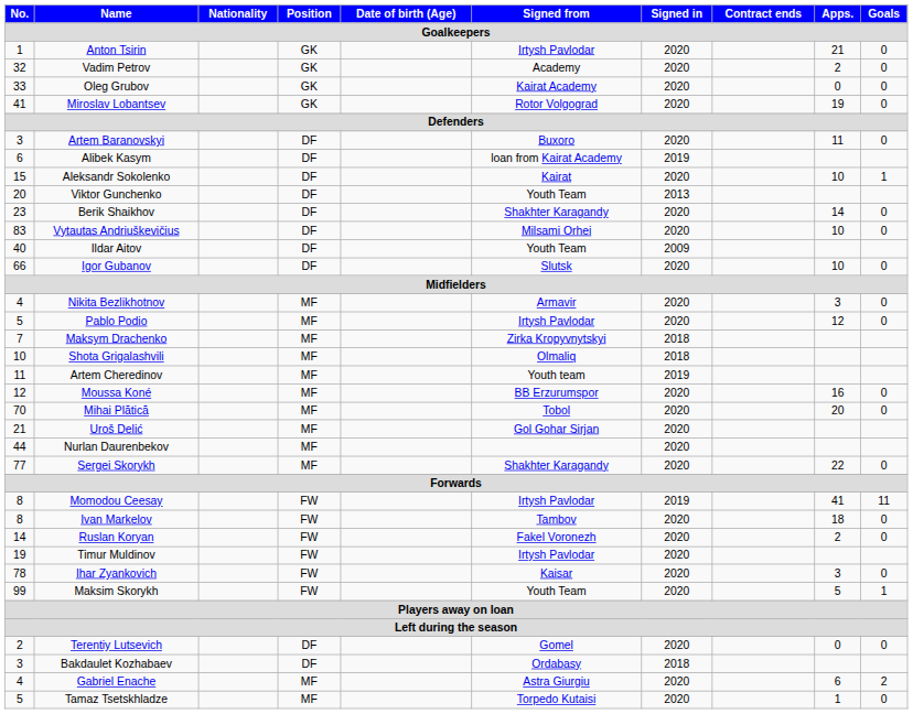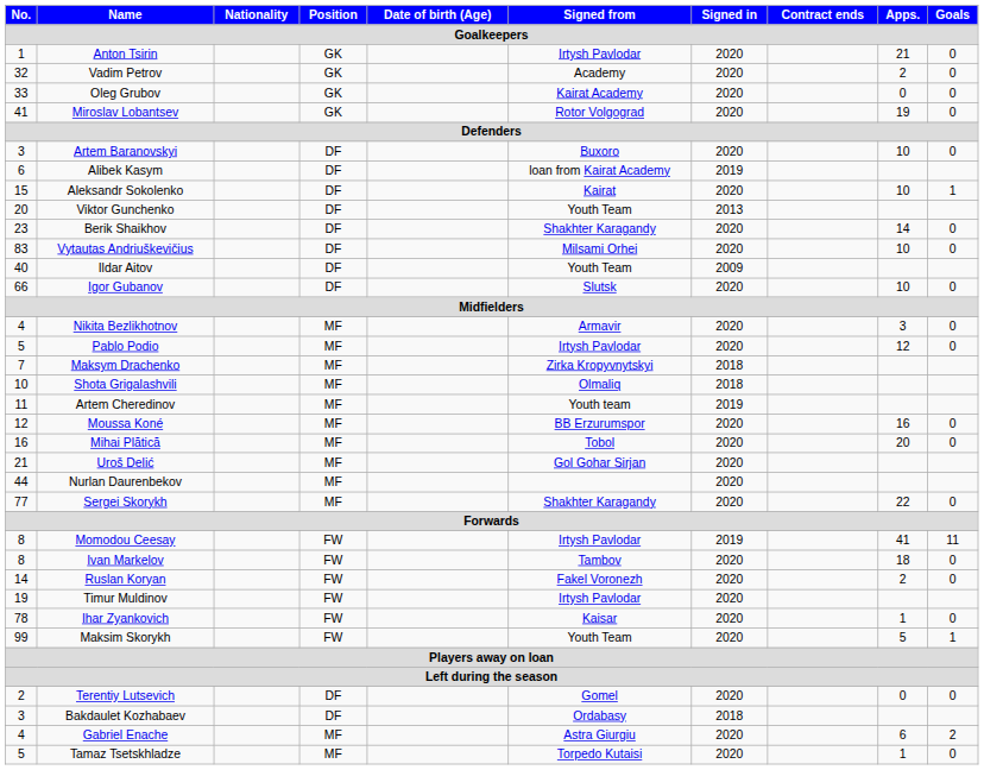Artem Baranovskyi | Apps.: 11 -> 10
Mihai Plătică | No.: 70 -> 16
Ihar Zyankovich | Apps.: 3 -> 1
